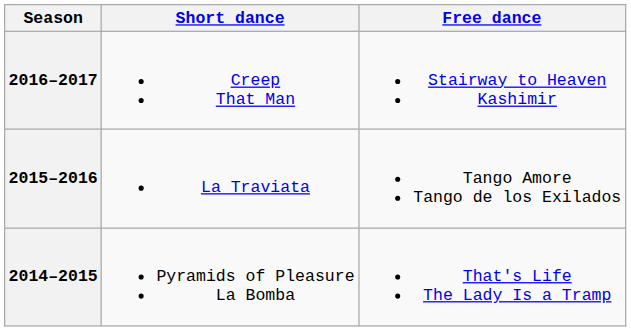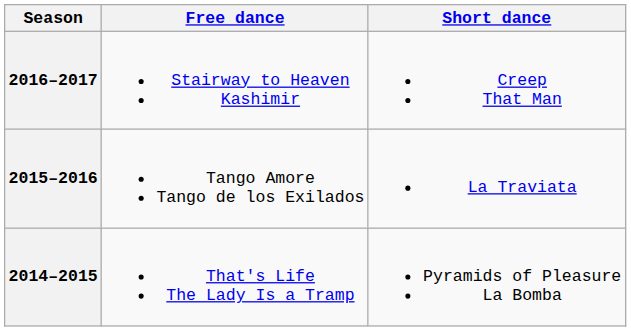columns swapped: Short dance <-> Free dance
